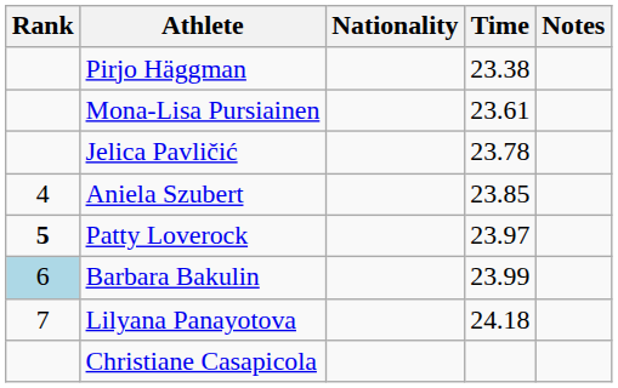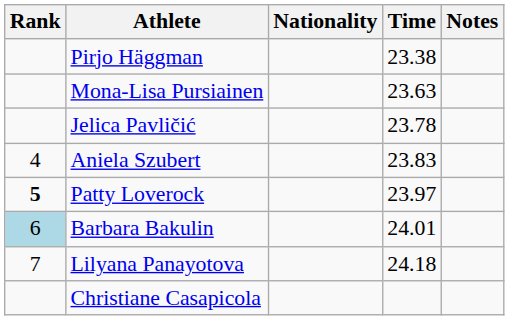Mona-Lisa Pursiainen | Time: 23.61 -> 23.63
Aniela Szubert | Time: 23.85 -> 23.83
Barbara Bakulin | Time: 23.99 -> 24.01
